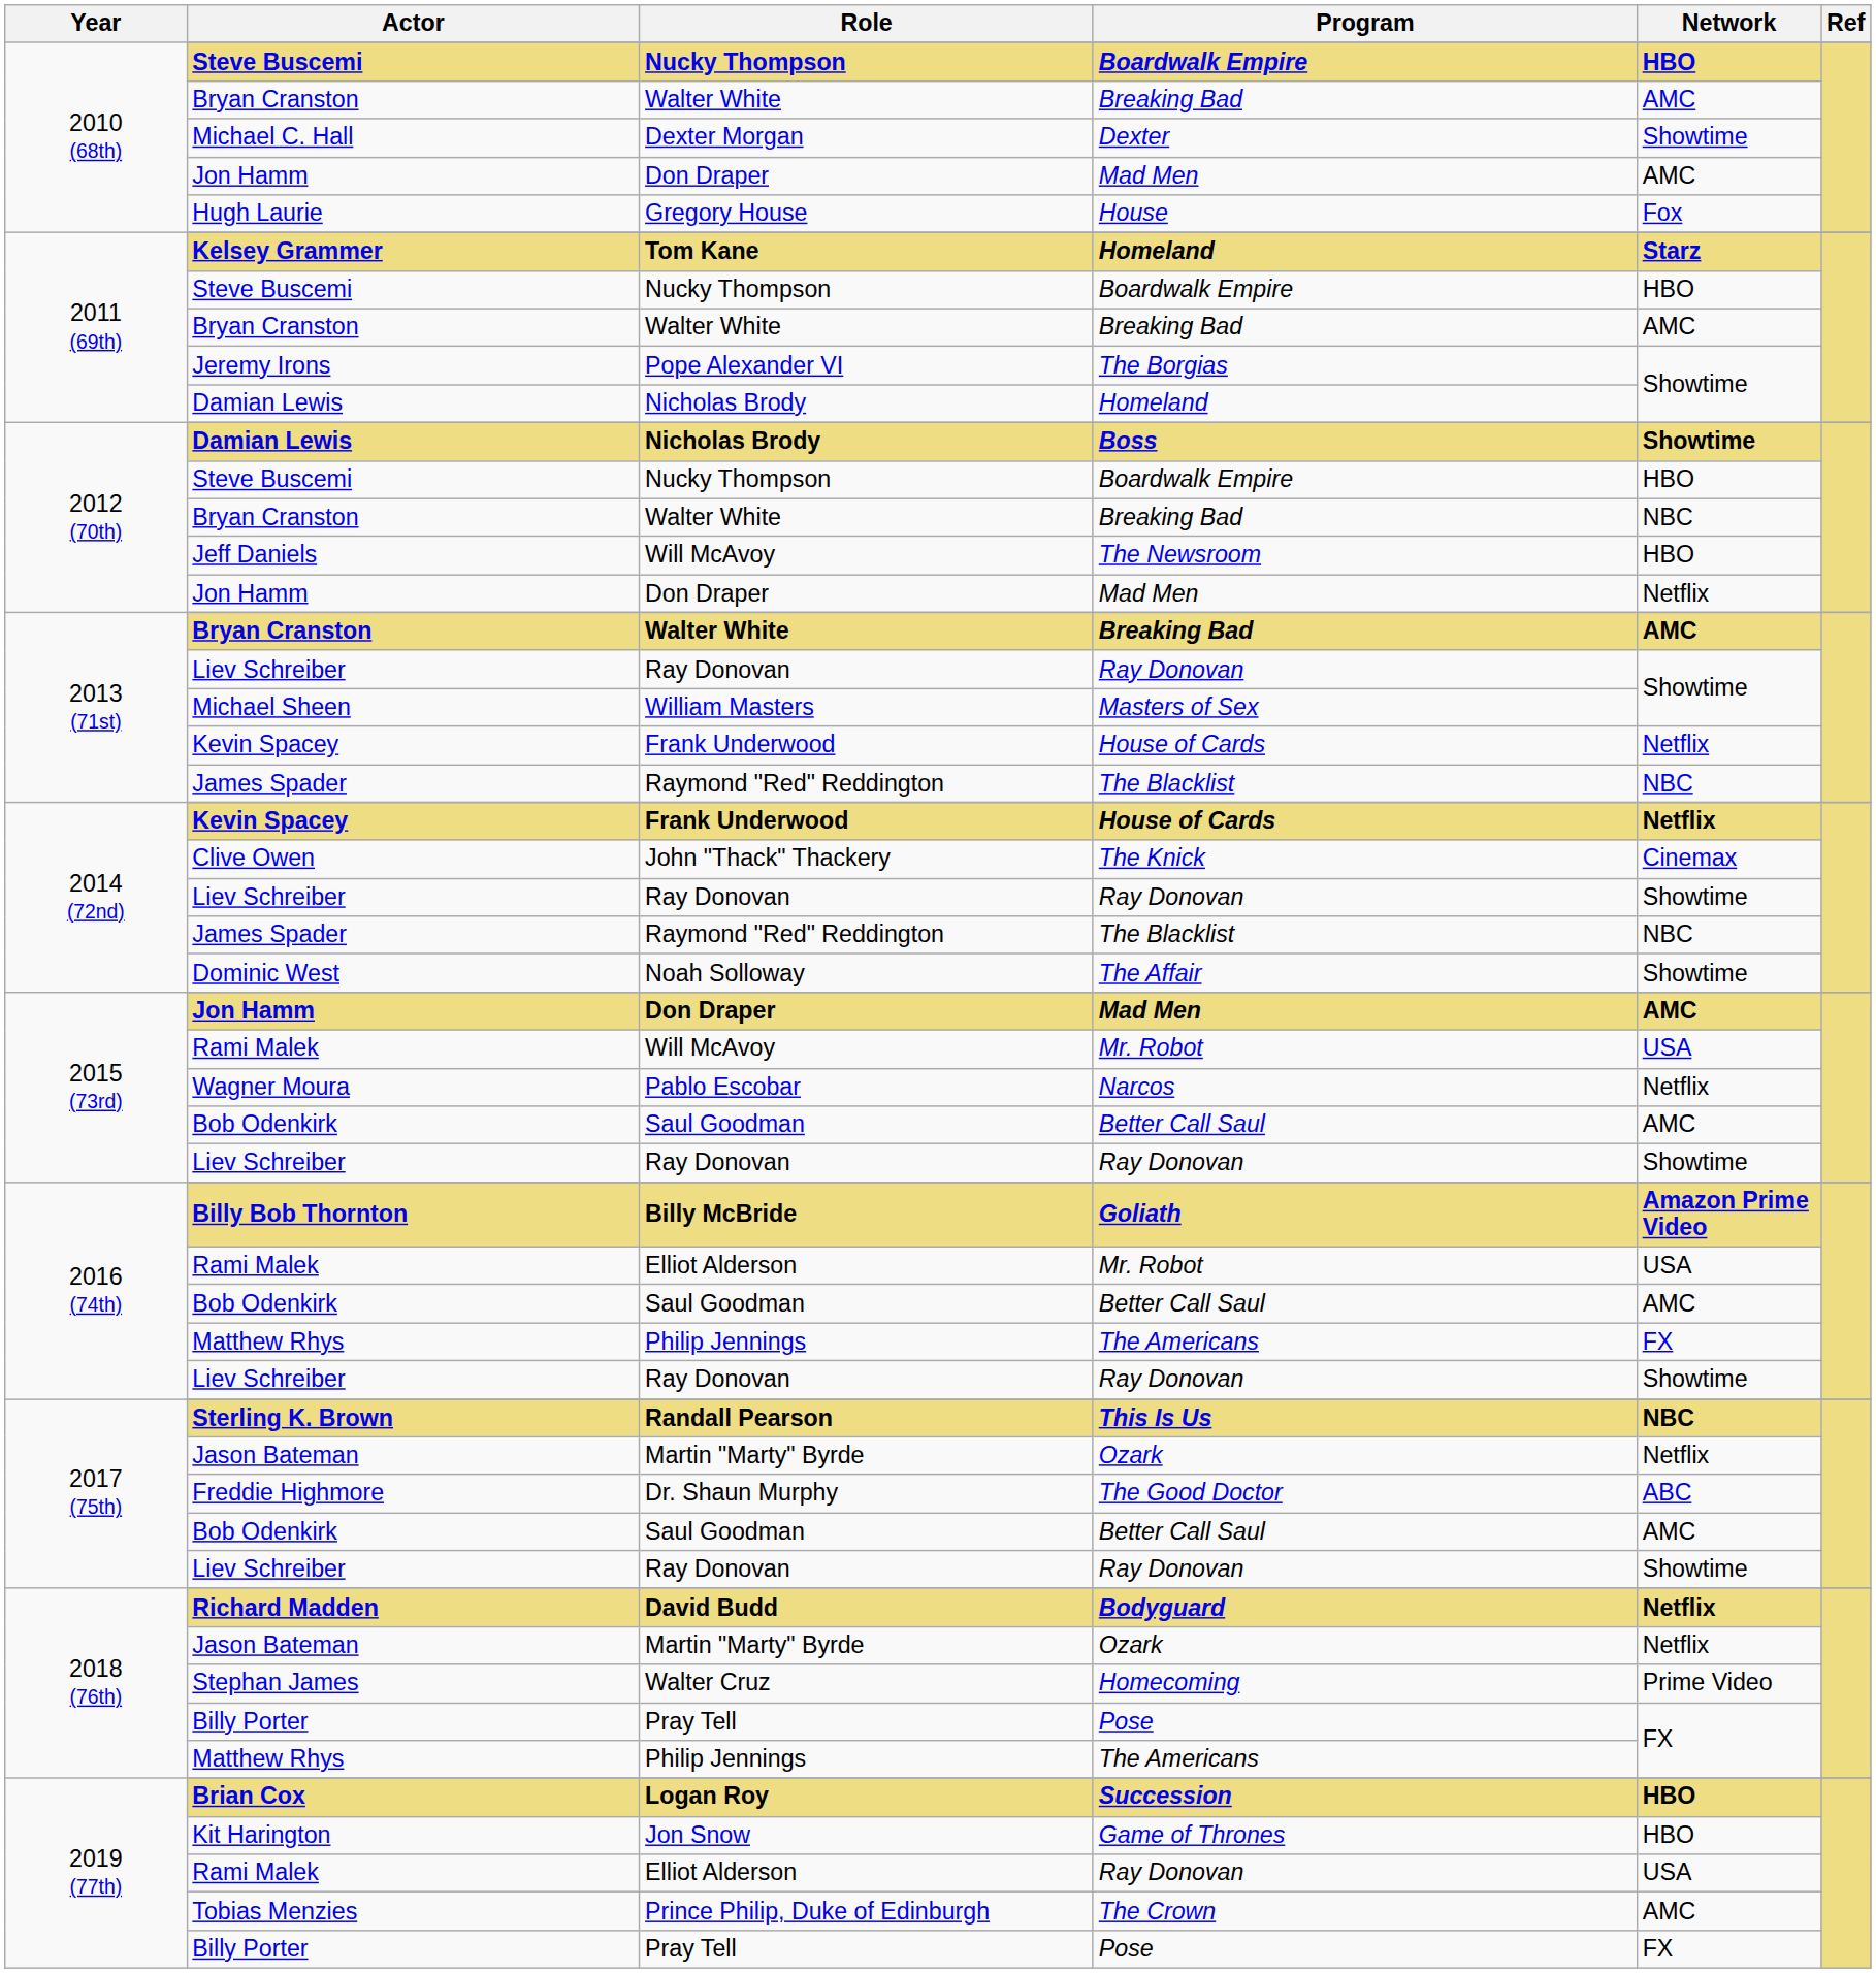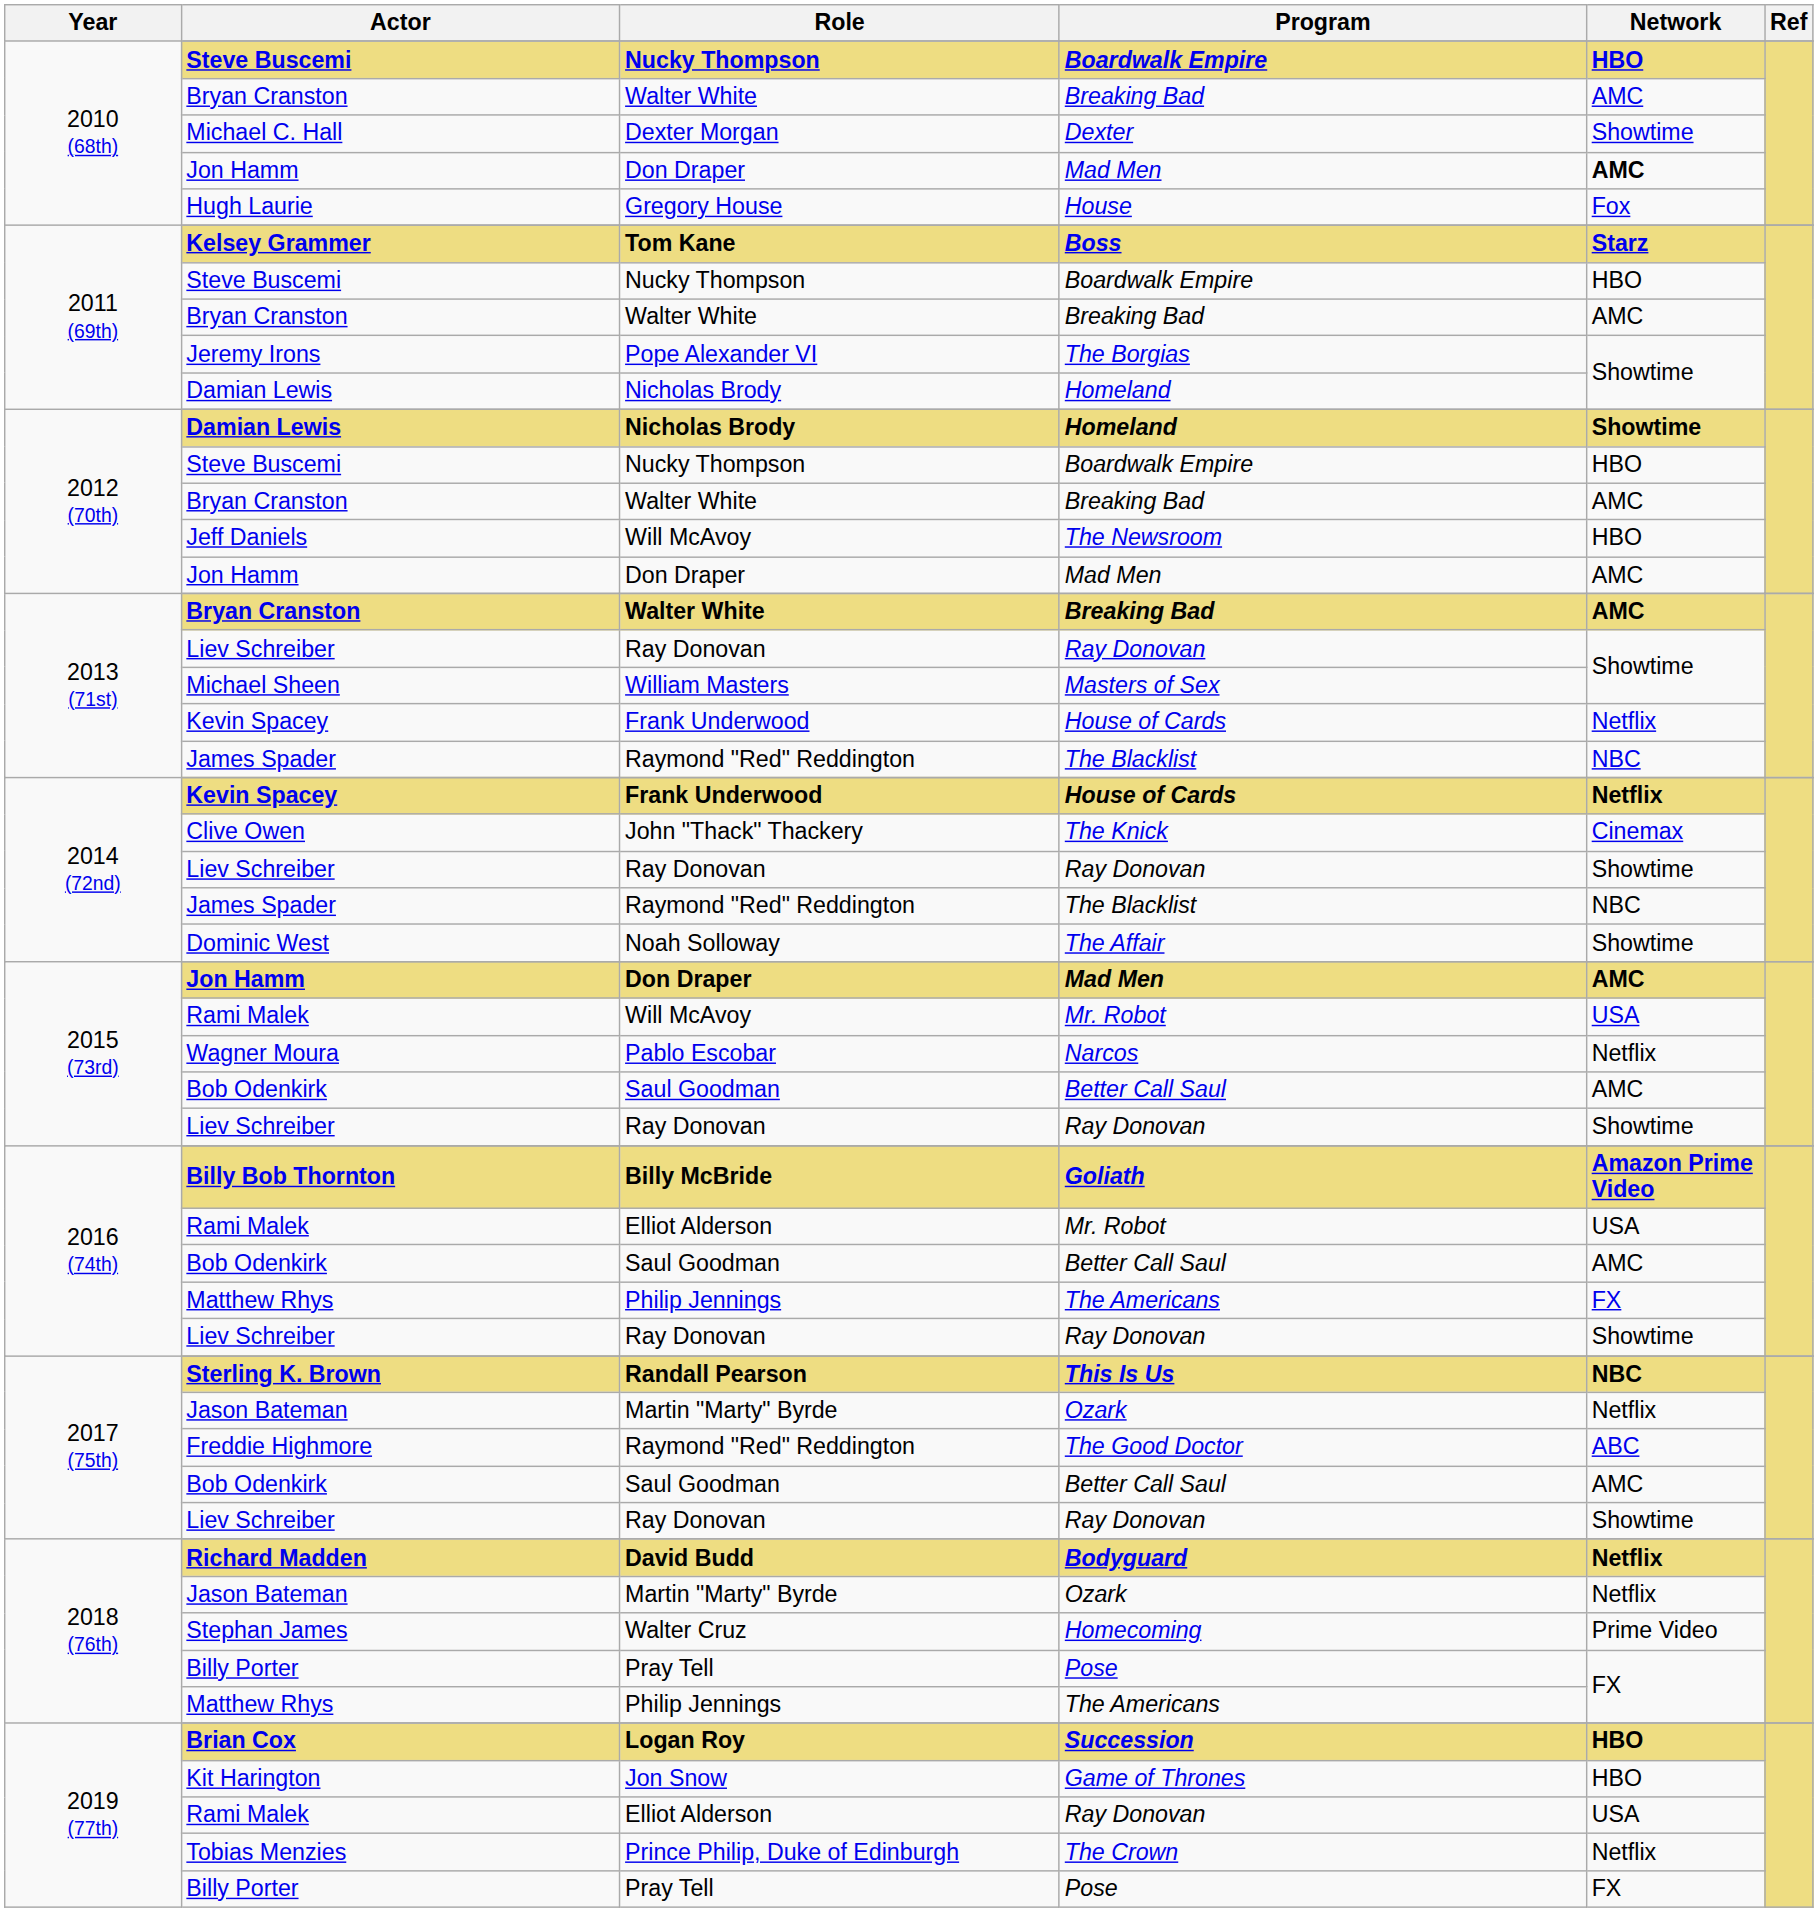2010 (68th) / Jon Hamm | Network: normal -> bold
Kelsey Grammer | Program: Homeland -> Boss
2012 (70th) / Damian Lewis | Program: Boss -> Homeland
2012 (70th) / Bryan Cranston | Network: NBC -> AMC
2012 (70th) / Jon Hamm | Network: Netflix -> AMC
Freddie Highmore | Role: Dr. Shaun Murphy -> Raymond "Red" Reddington
Tobias Menzies | Network: AMC -> Netflix
